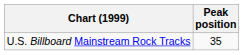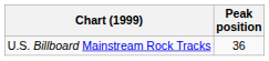U.S. Billboard Mainstream Rock Tracks | Peak position: 35 -> 36
